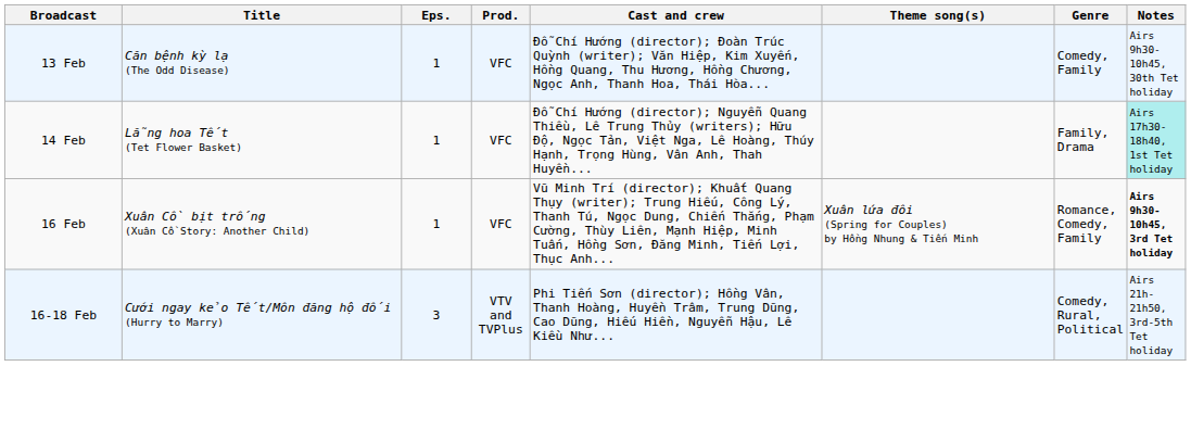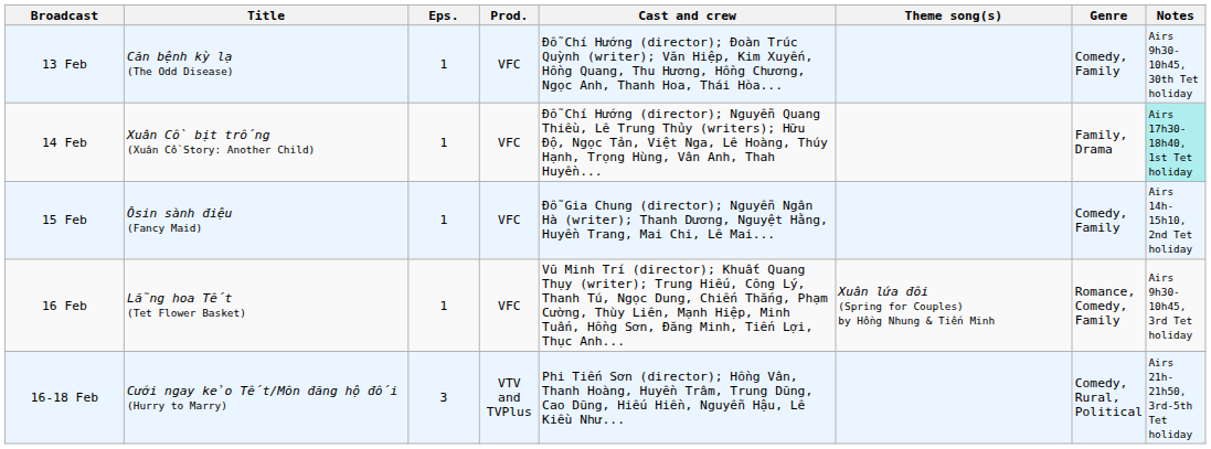14 Feb | Title: Lẵng hoa Tết (Tet Flower Basket) -> Xuân Cồ bịt trống (Xuân Cồ Story: Another Child)
+ row: 15 Feb | Ôsin sành điệu (Fancy Maid) | 1 | VFC | Đỗ Gia Chung (director); Nguyễn Ngân Hà (writer); Thanh Dương, Nguyệt Hằng, Huyền Trang, Mai Chi, Lê Mai... | Comedy, Family | Airs 14h-15h10, 2nd Tet holiday
16 Feb | Title: Xuân Cồ bịt trống (Xuân Cồ Story: Another Child) -> Lẵng hoa Tết (Tet Flower Basket)
16 Feb | Notes: bold -> normal
